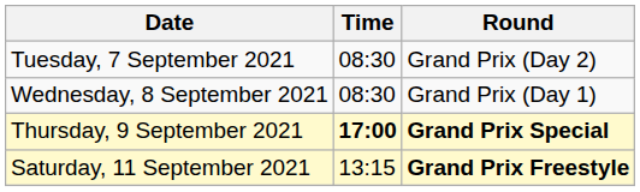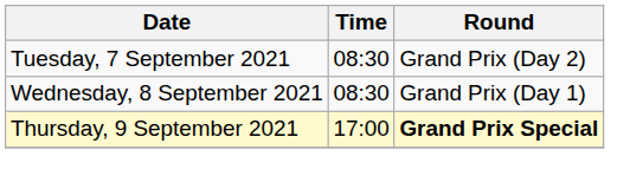Thursday, 9 September 2021 | Time: bold -> normal
- row: Saturday, 11 September 2021 | 13:15 | Grand Prix Freestyle
